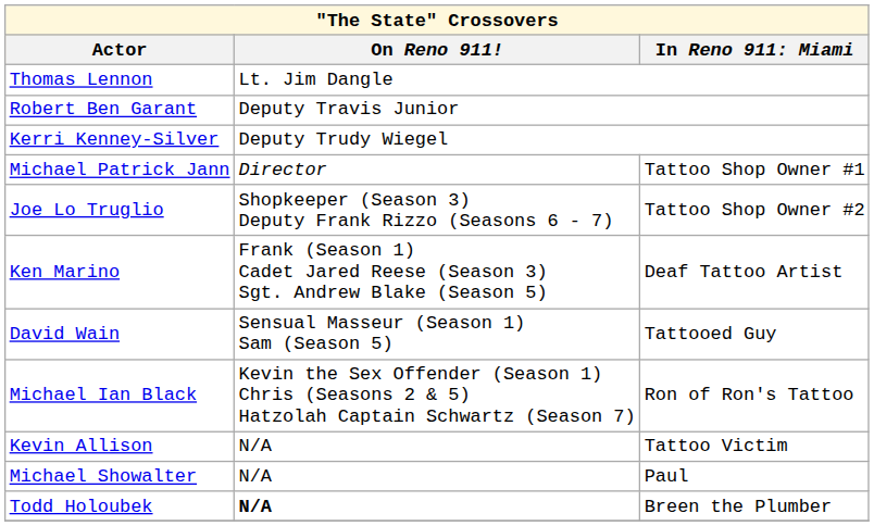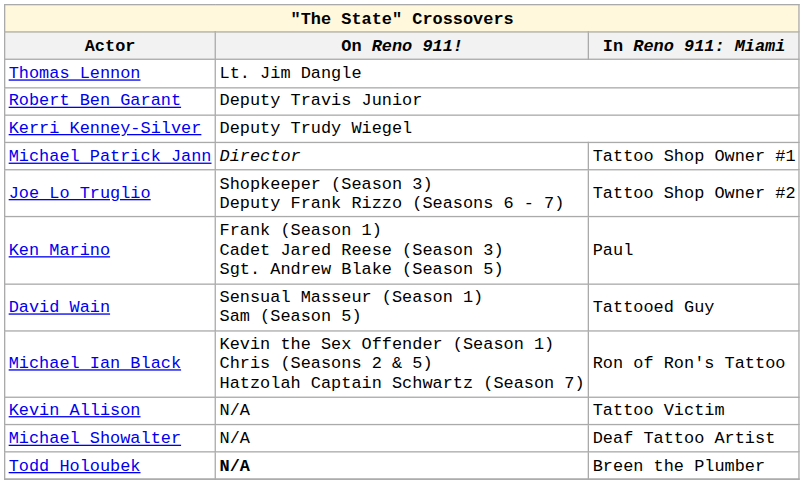Ken Marino | column 3: Deaf Tattoo Artist -> Paul
Michael Showalter | column 3: Paul -> Deaf Tattoo Artist
